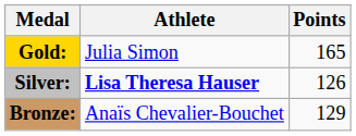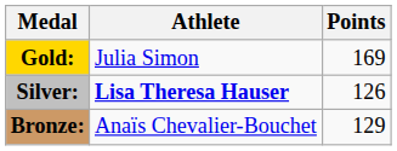Gold: | Points: 165 -> 169
